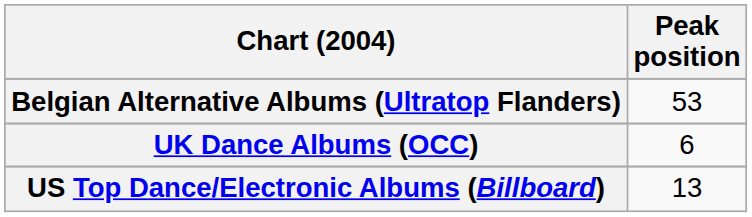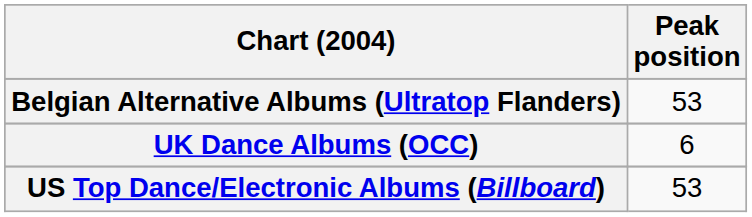US Top Dance/Electronic Albums (Billboard) | Peak position: 13 -> 53
